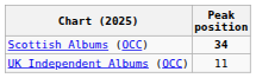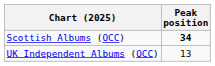UK Independent Albums (OCC) | Peak position: 11 -> 13
